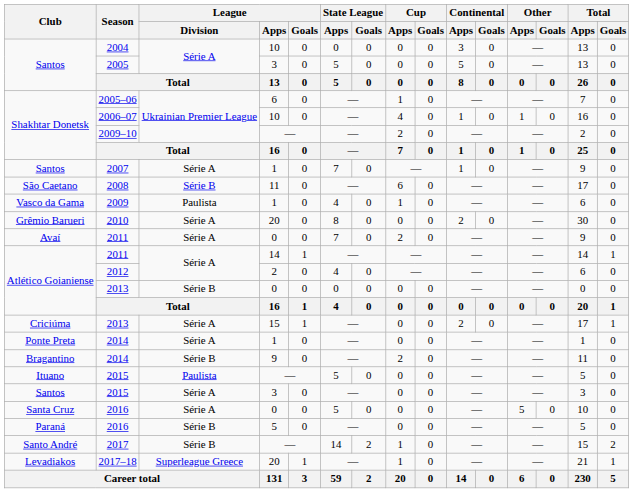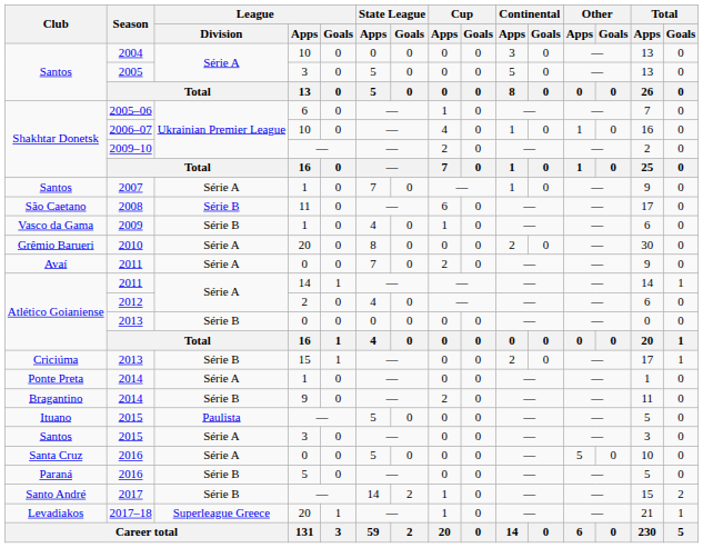2009 | League / Division: Paulista -> Série B
Criciúma / 2013 | League / Division: Série A -> Série B
